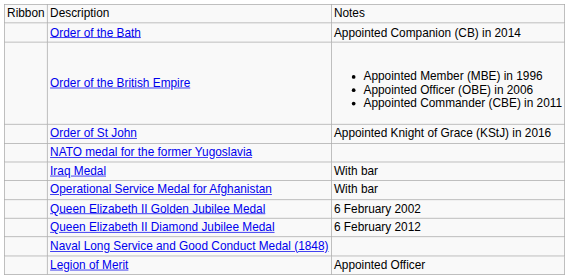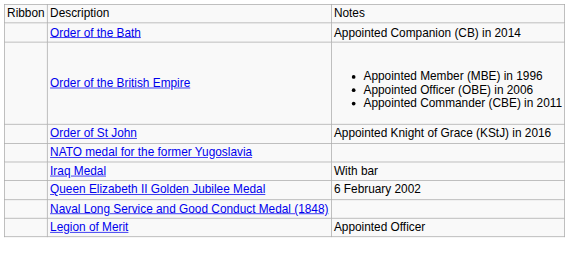- row: Operational Service Medal for Afghanistan | With bar
- row: Queen Elizabeth II Diamond Jubilee Medal | 6 February 2012
